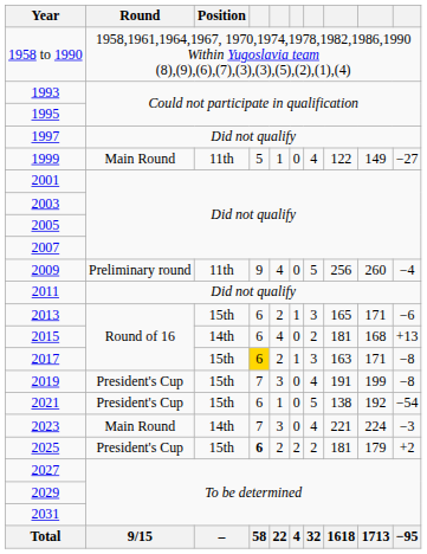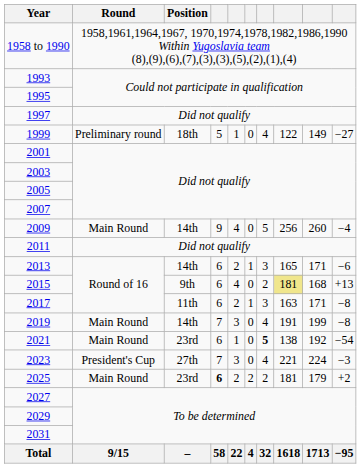1999 | Round: Main Round -> Preliminary round
1999 | Position: 11th -> 18th
2009 | Round: Preliminary round -> Main Round
2009 | Position: 11th -> 14th
2013 | Position: 15th -> 14th
2015 | Position: 14th -> 9th
2015 | column 8: no background -> khaki background
2017 | Position: 15th -> 11th
2017 | column 4: gold background -> no background
2019 | Round: President's Cup -> Main Round
2019 | Position: 15th -> 14th
2021 | Round: President's Cup -> Main Round
2021 | Position: 15th -> 23rd
2021 | column 7: normal -> bold
2023 | Round: Main Round -> President's Cup
2023 | Position: 14th -> 27th
2025 | Round: President's Cup -> Main Round
2025 | Position: 15th -> 23rd
